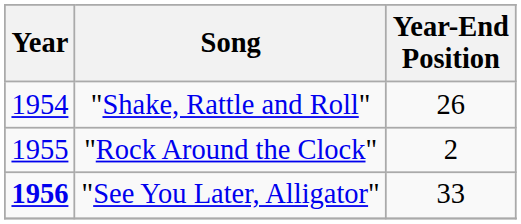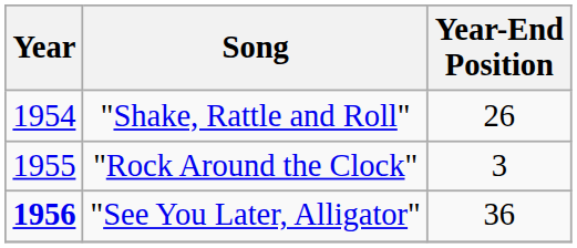"Rock Around the Clock" | Year-End Position: 2 -> 3
"See You Later, Alligator" | Year-End Position: 33 -> 36
